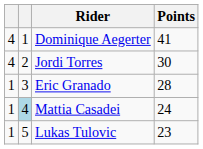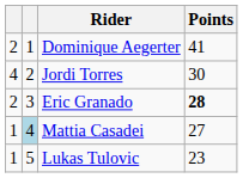Dominique Aegerter | column 1: 4 -> 2
Eric Granado | column 1: 1 -> 2
Eric Granado | Points: normal -> bold
Mattia Casadei | Points: 24 -> 27
